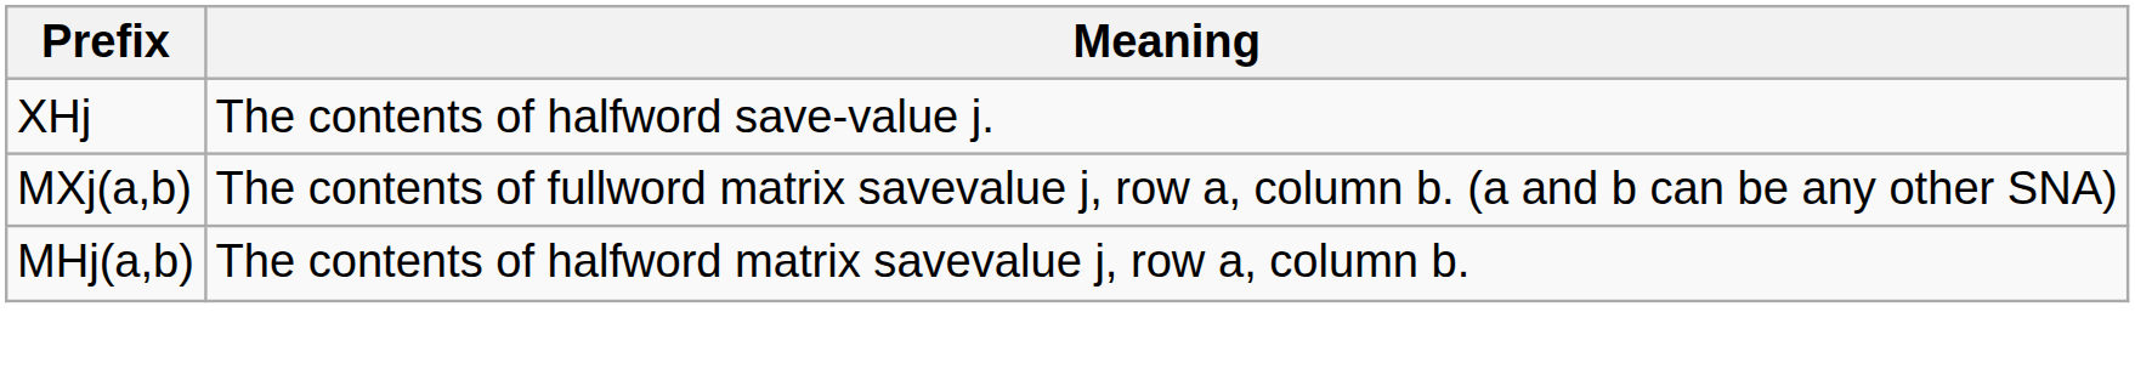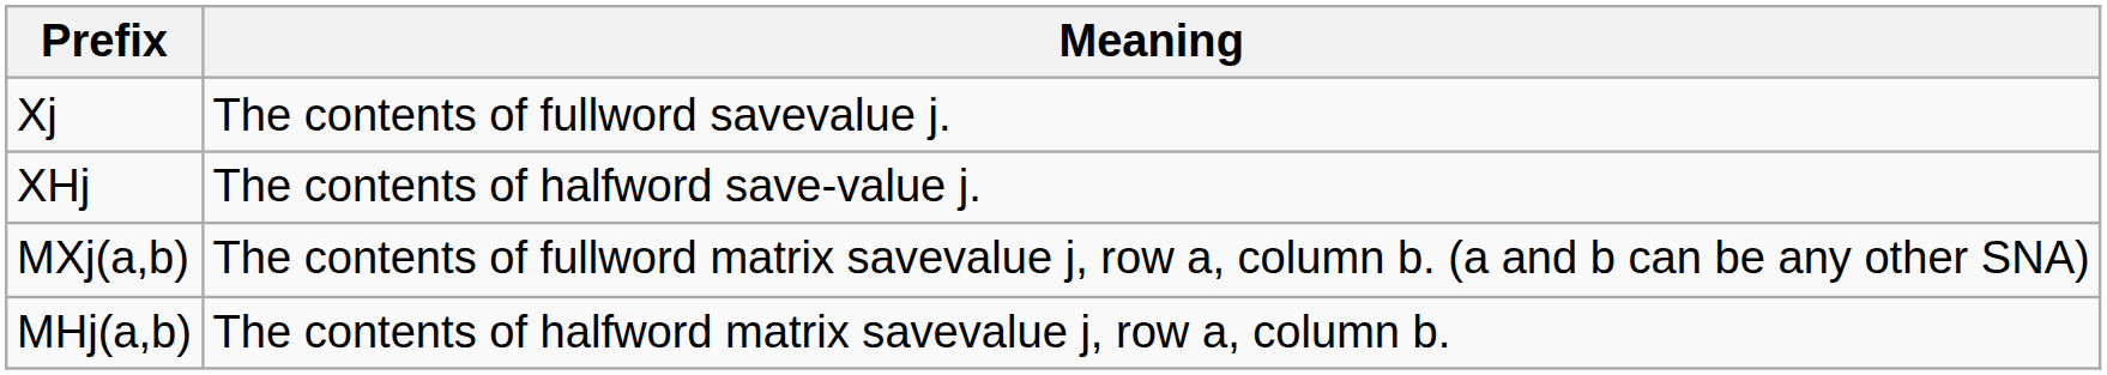+ row: Xj | The contents of fullword savevalue j.
